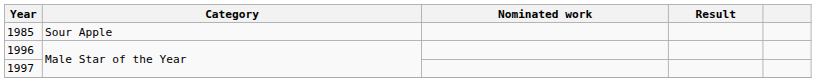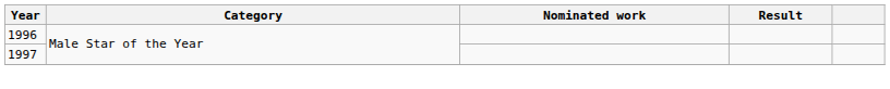- row: 1985 | Sour Apple
